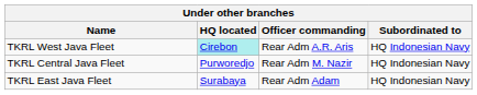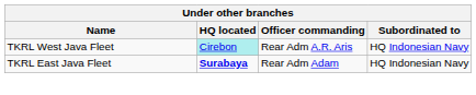- row: TKRL Central Java Fleet | Purworedjo | Rear Adm M. Nazir | HQ Indonesian Navy
TKRL East Java Fleet | HQ located: normal -> bold
